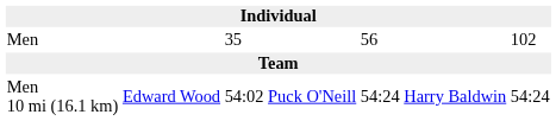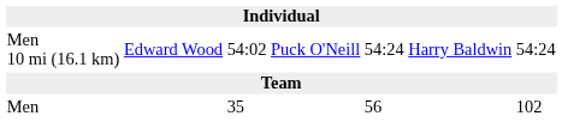rows swapped: Men 10 mi (16.1 km) <-> Men
